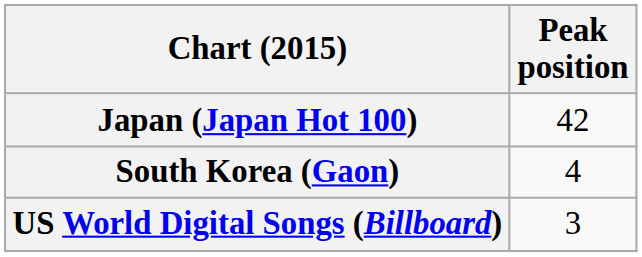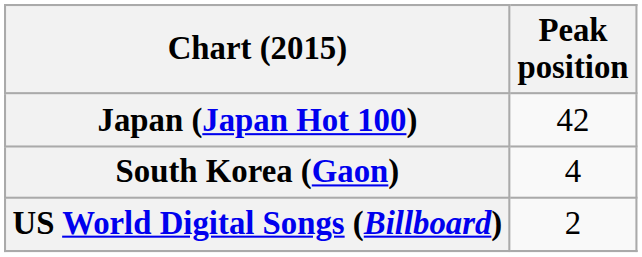US World Digital Songs (Billboard) | Peak position: 3 -> 2
